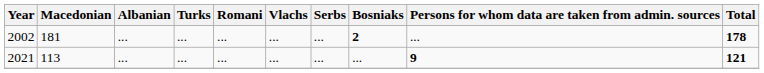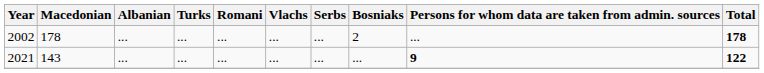2002 | Macedonian: 181 -> 178
2002 | Bosniaks: bold -> normal
2021 | Macedonian: 113 -> 143
2021 | Total: 121 -> 122
